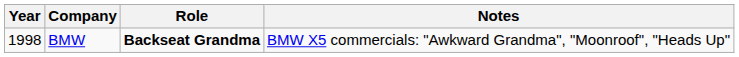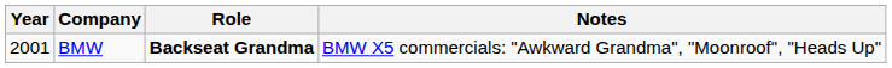BMW | Year: 1998 -> 2001
